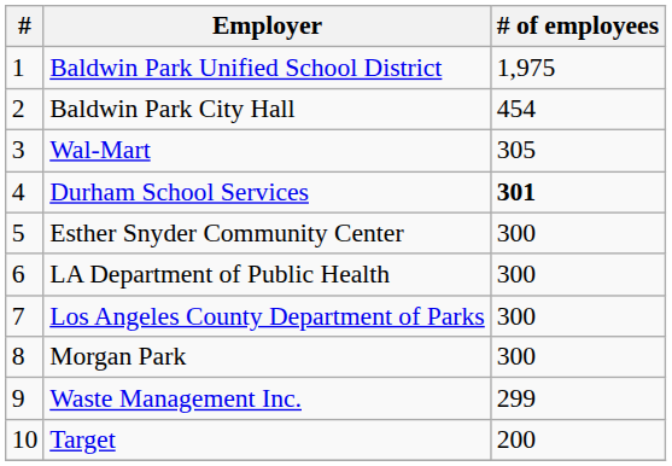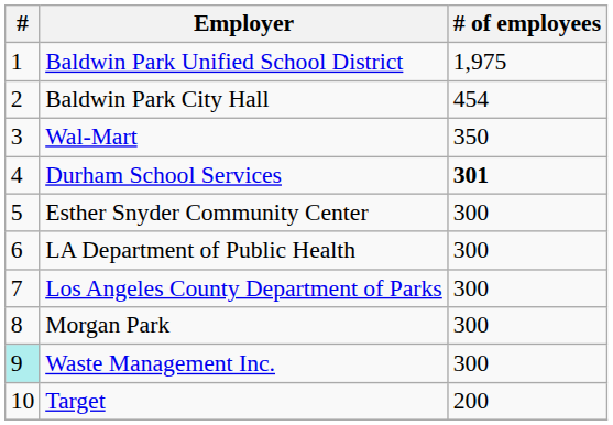Wal-Mart | # of employees: 305 -> 350
Waste Management Inc. | #: no background -> paleturquoise background
Waste Management Inc. | # of employees: 299 -> 300
